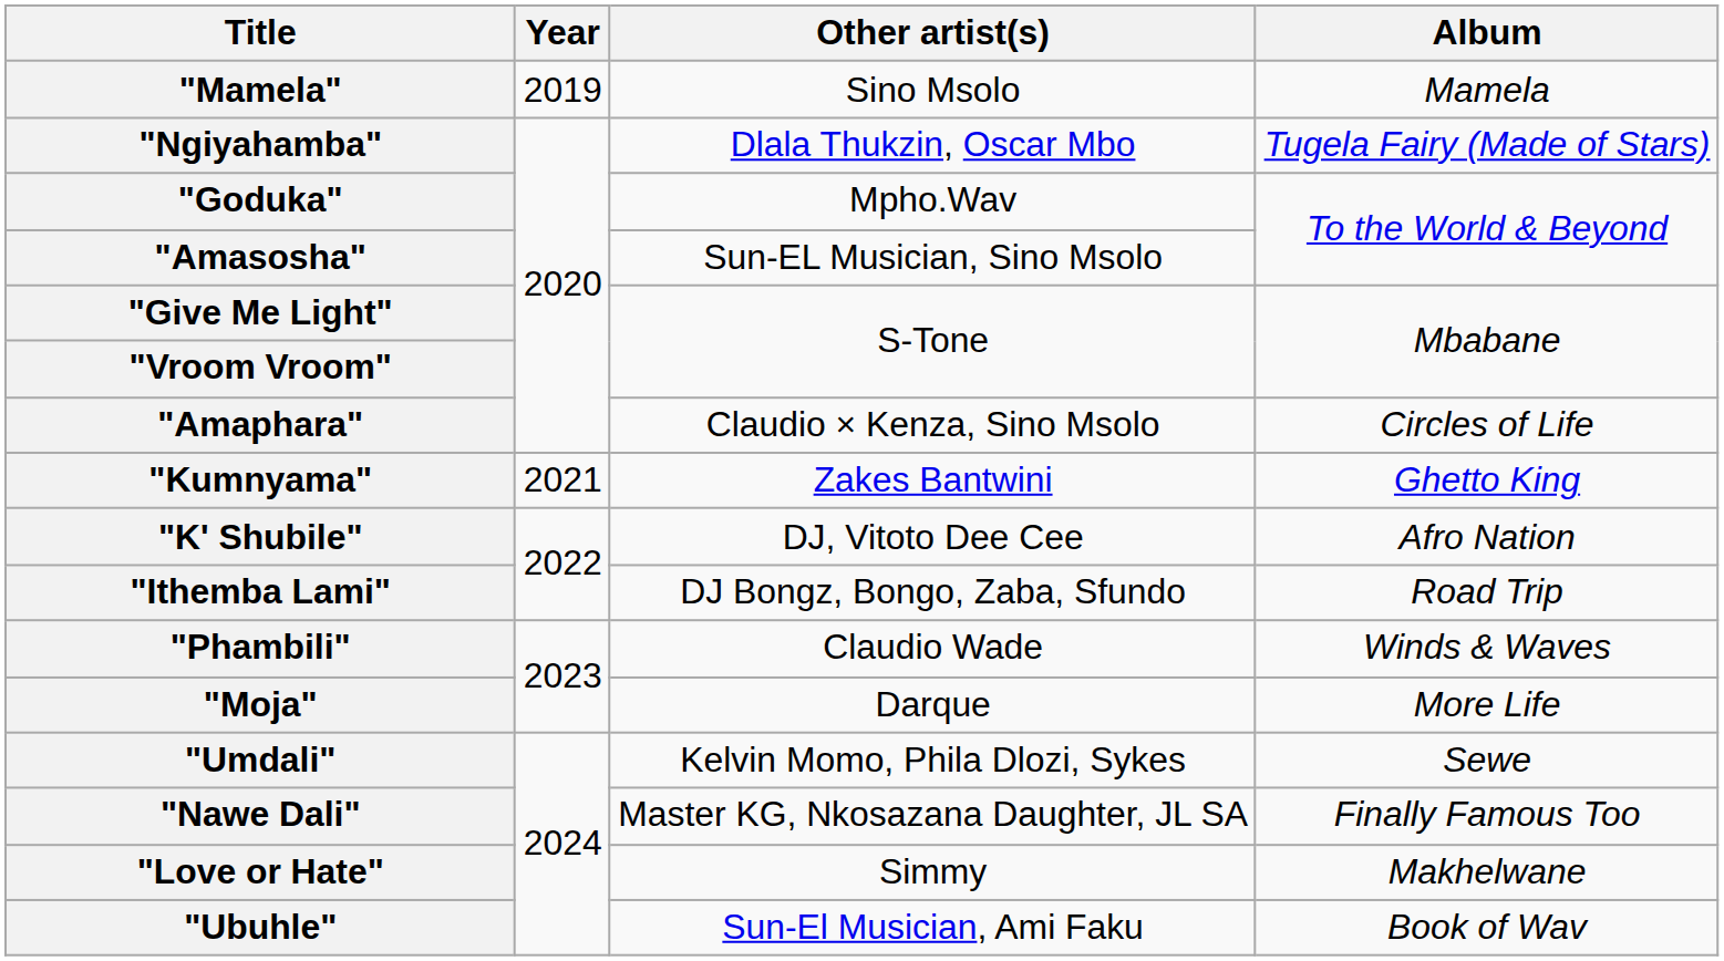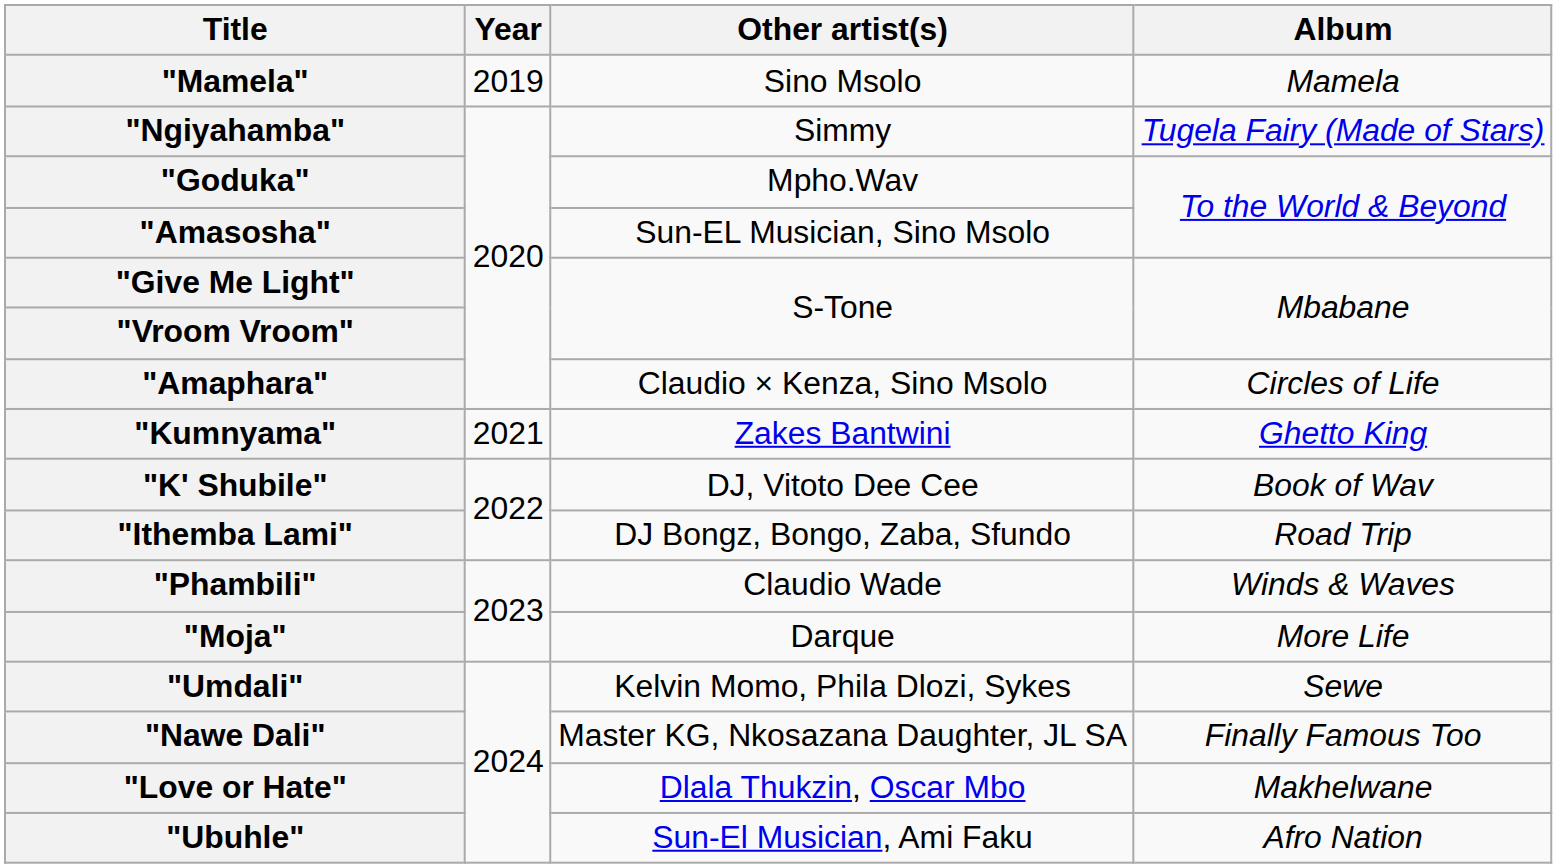"Ngiyahamba" | Other artist(s): Dlala Thukzin, Oscar Mbo -> Simmy
"K' Shubile" | Album: Afro Nation -> Book of Wav
"Love or Hate" | Other artist(s): Simmy -> Dlala Thukzin, Oscar Mbo
"Ubuhle" | Album: Book of Wav -> Afro Nation
